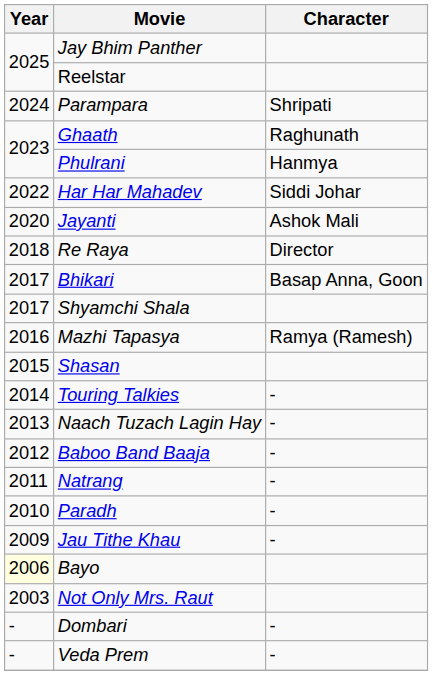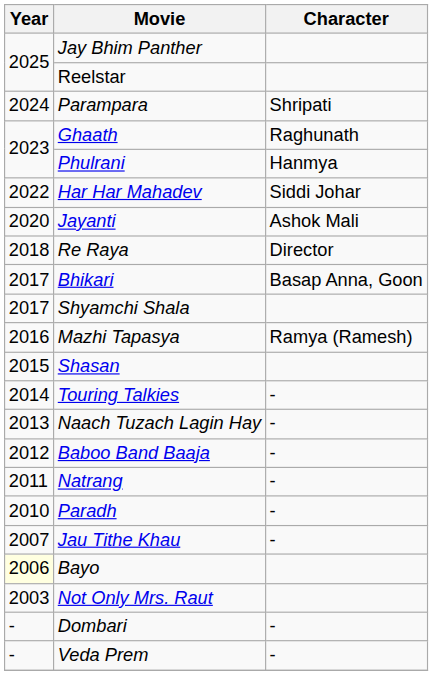Jau Tithe Khau | Year: 2009 -> 2007
